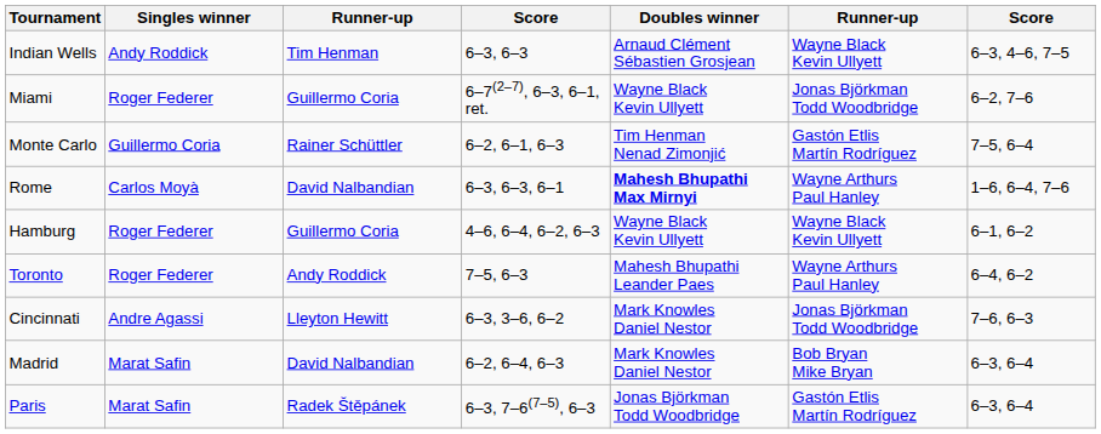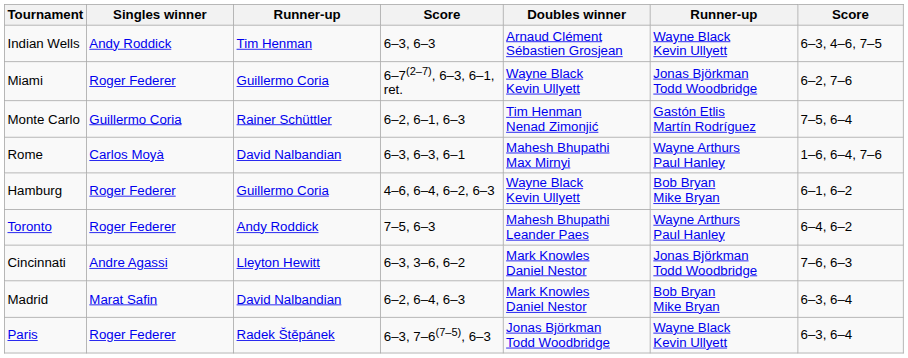Rome | Doubles winner: bold -> normal
Hamburg | column 6: Wayne Black Kevin Ullyett -> Bob Bryan Mike Bryan
Paris | Singles winner: Marat Safin -> Roger Federer
Paris | column 6: Gastón Etlis Martín Rodríguez -> Wayne Black Kevin Ullyett
